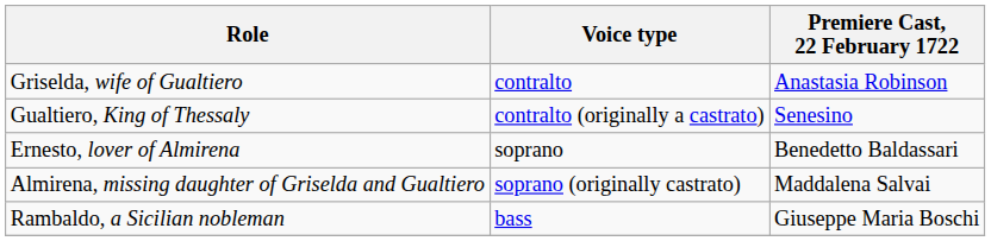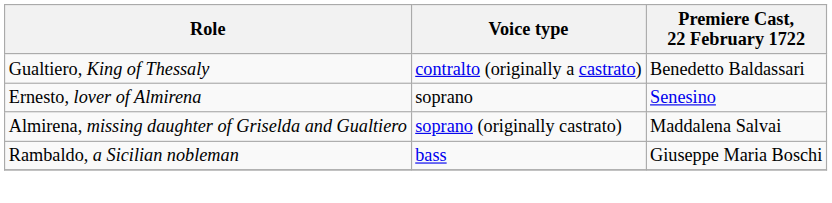- row: Griselda, wife of Gualtiero | contralto | Anastasia Robinson
Gualtiero, King of Thessaly | Premiere Cast, 22 February 1722: Senesino -> Benedetto Baldassari
Ernesto, lover of Almirena | Premiere Cast, 22 February 1722: Benedetto Baldassari -> Senesino
